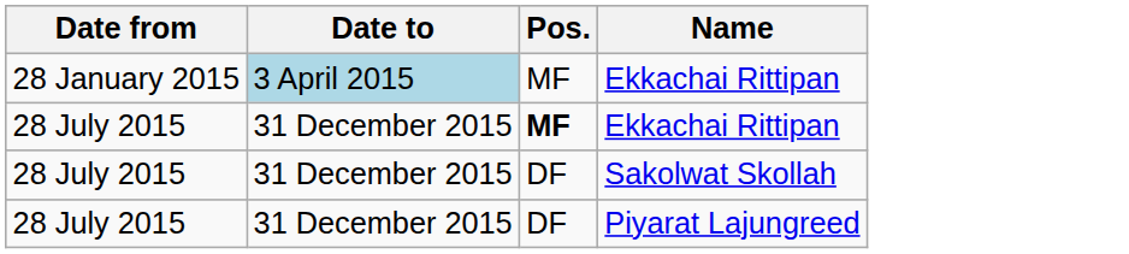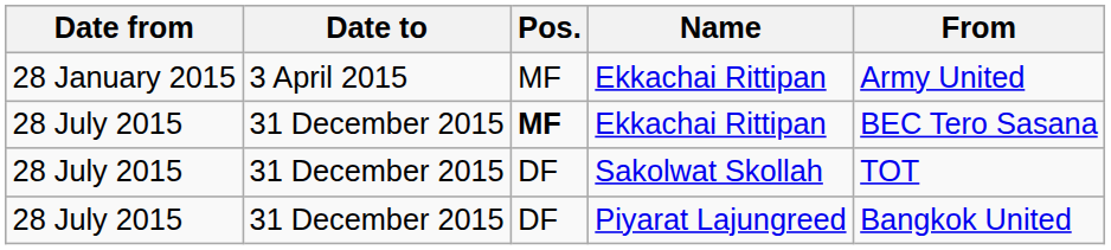+ column: From | Army United | BEC Tero Sasana | TOT | Bangkok United
28 January 2015 / Ekkachai Rittipan | Date to: lightblue background -> no background
